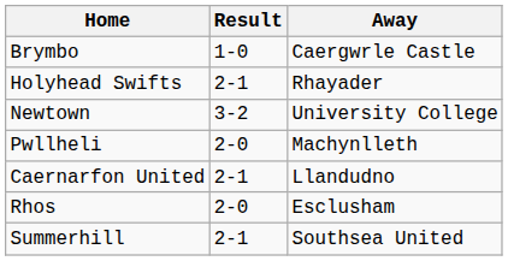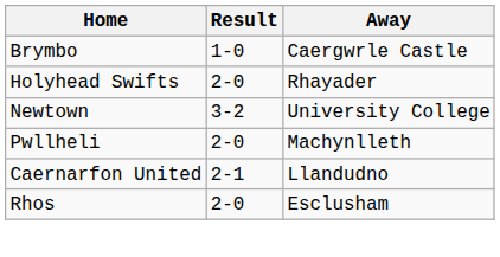Holyhead Swifts | Result: 2-1 -> 2-0
- row: Summerhill | 2-1 | Southsea United
